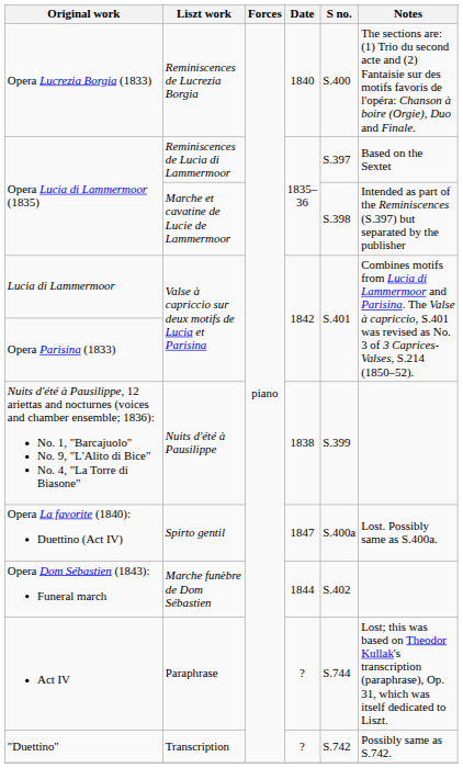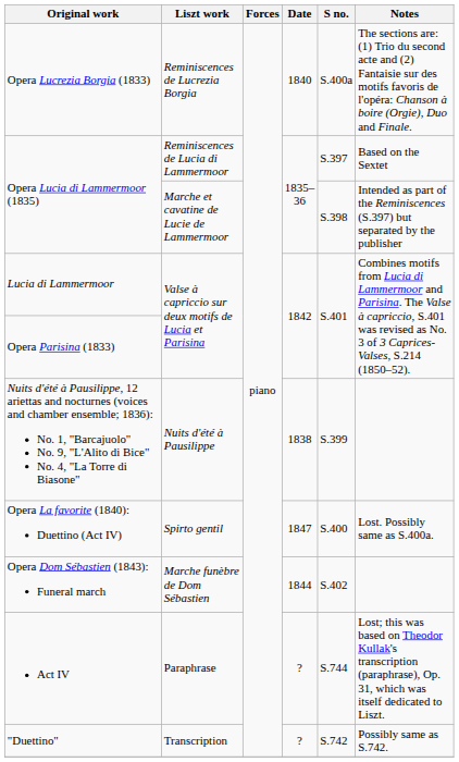Opera Lucrezia Borgia (1833) | S no.: S.400 -> S.400a
Opera La favorite (1840): Duettino (Act IV) | S no.: S.400a -> S.400
